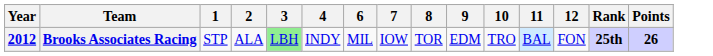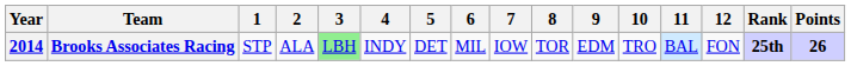+ column: 5 | DET
Brooks Associates Racing | Year: 2012 -> 2014
